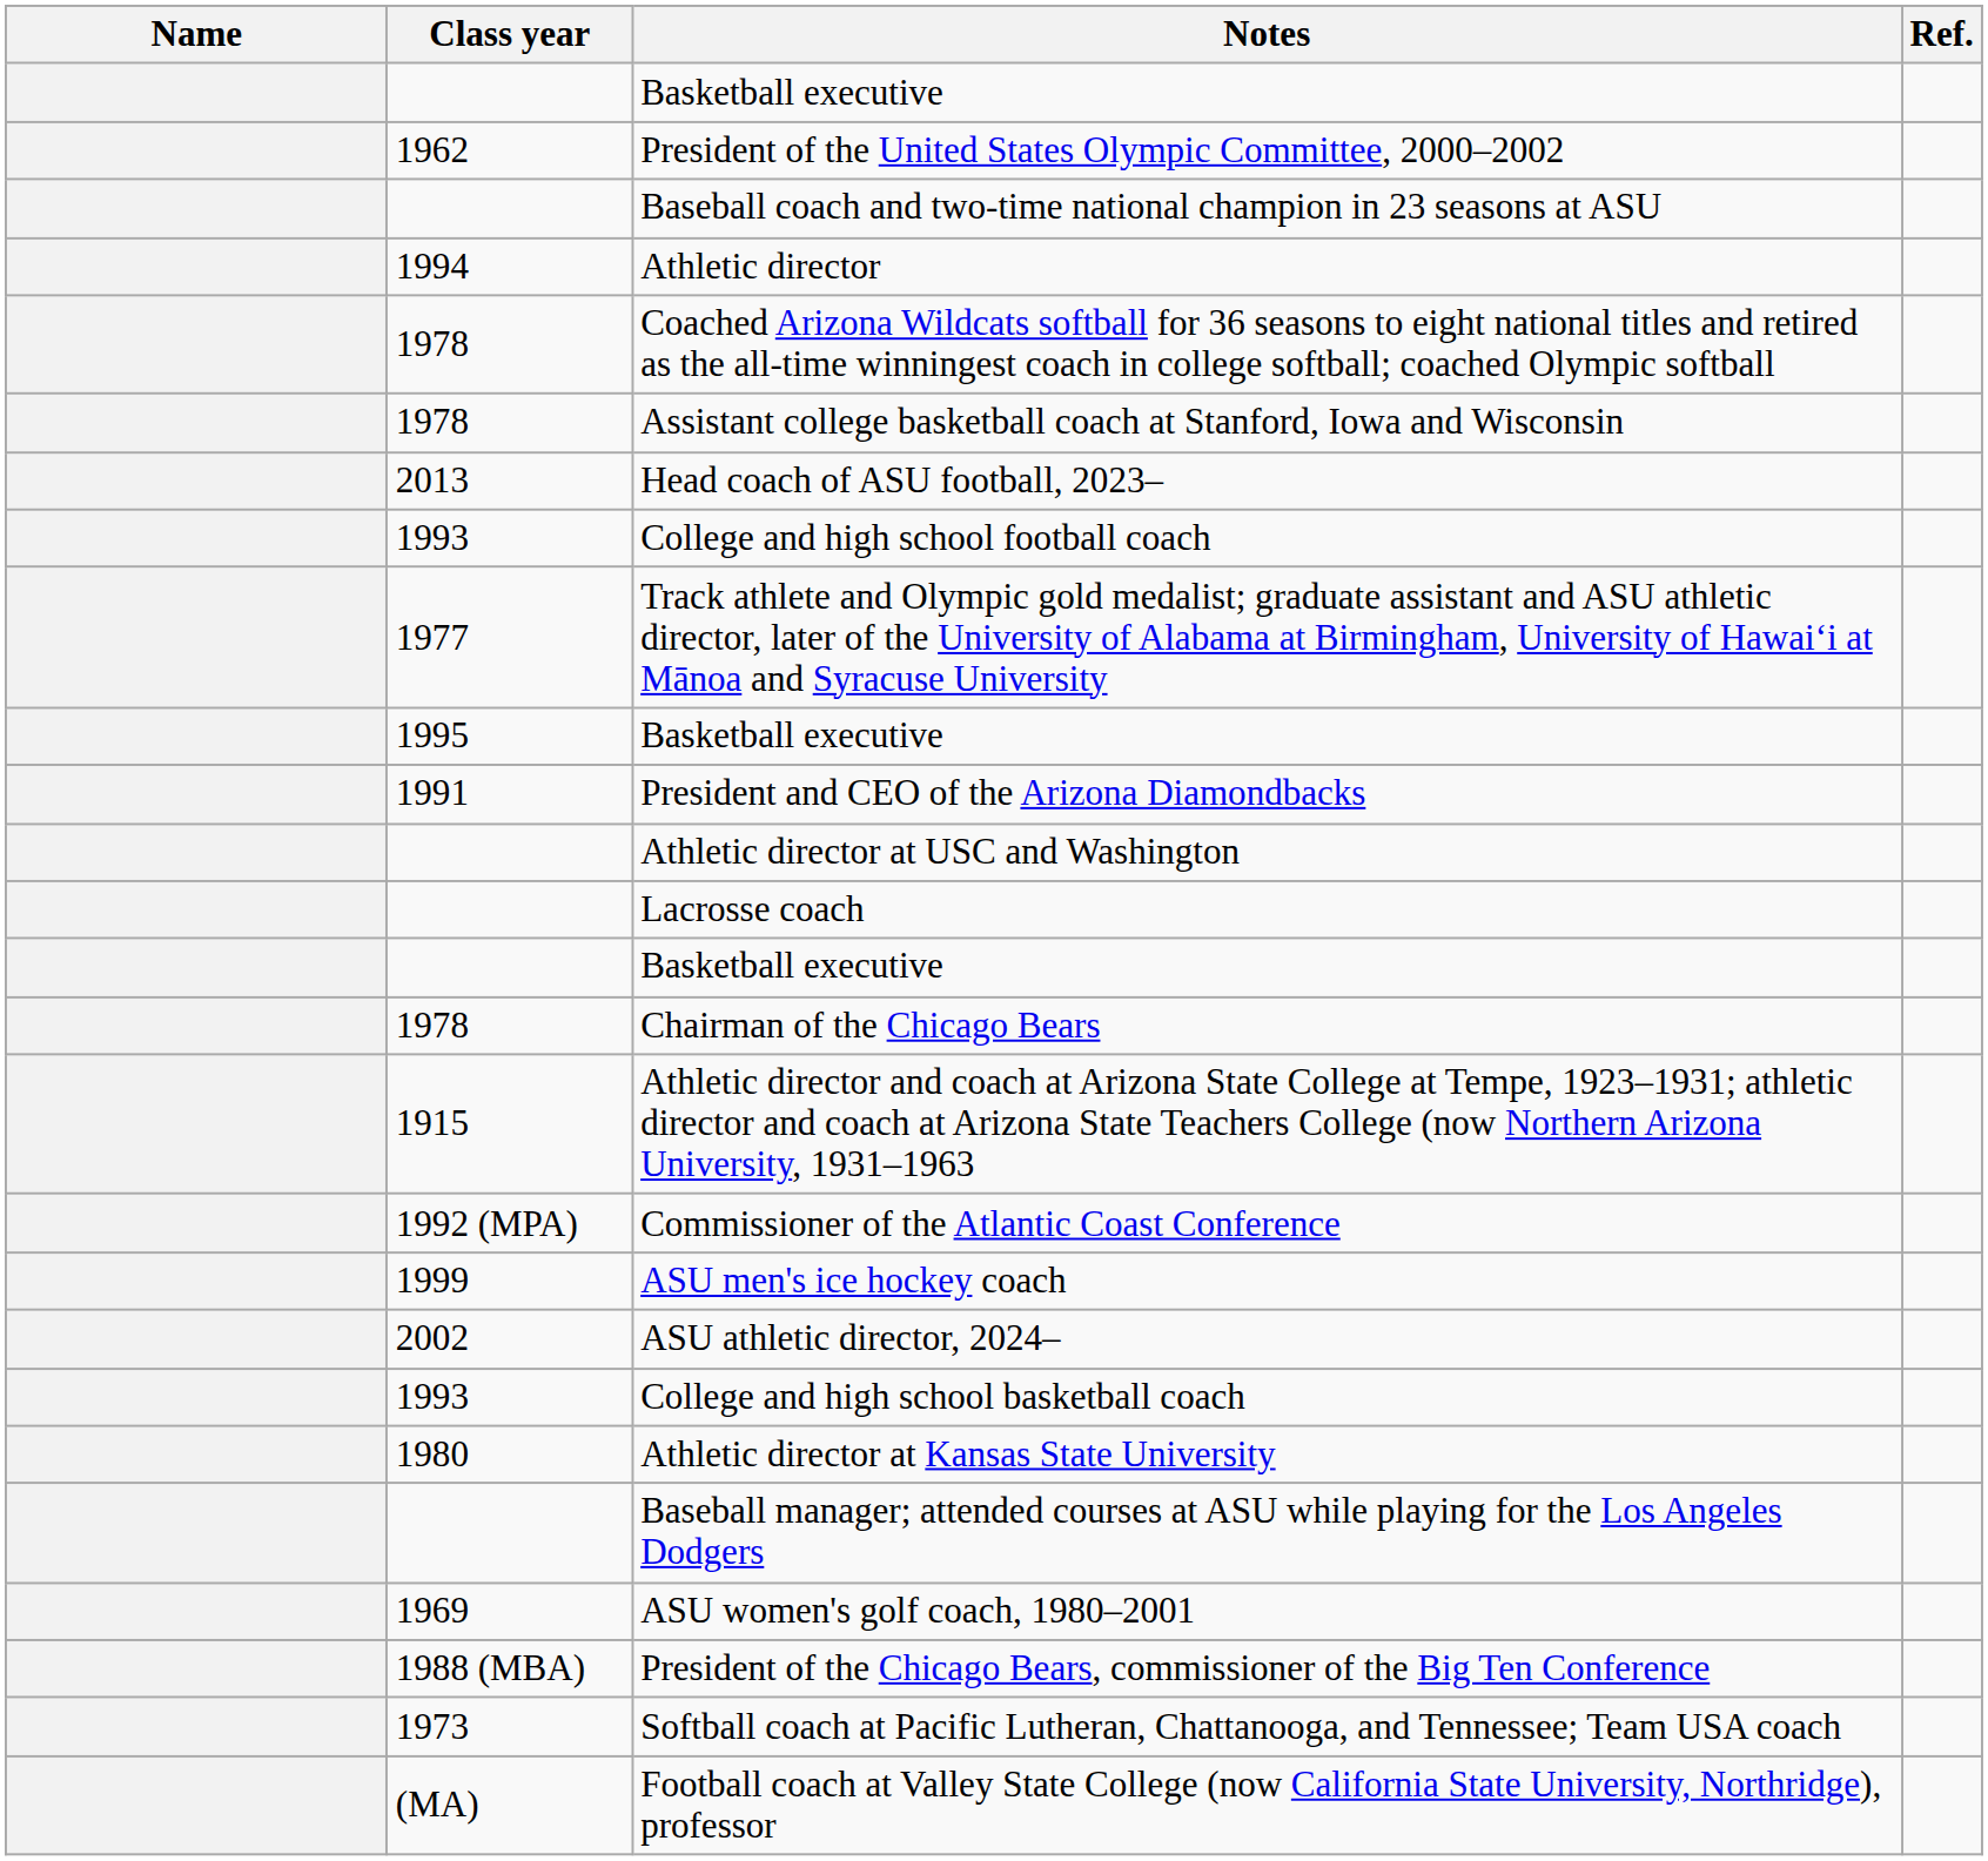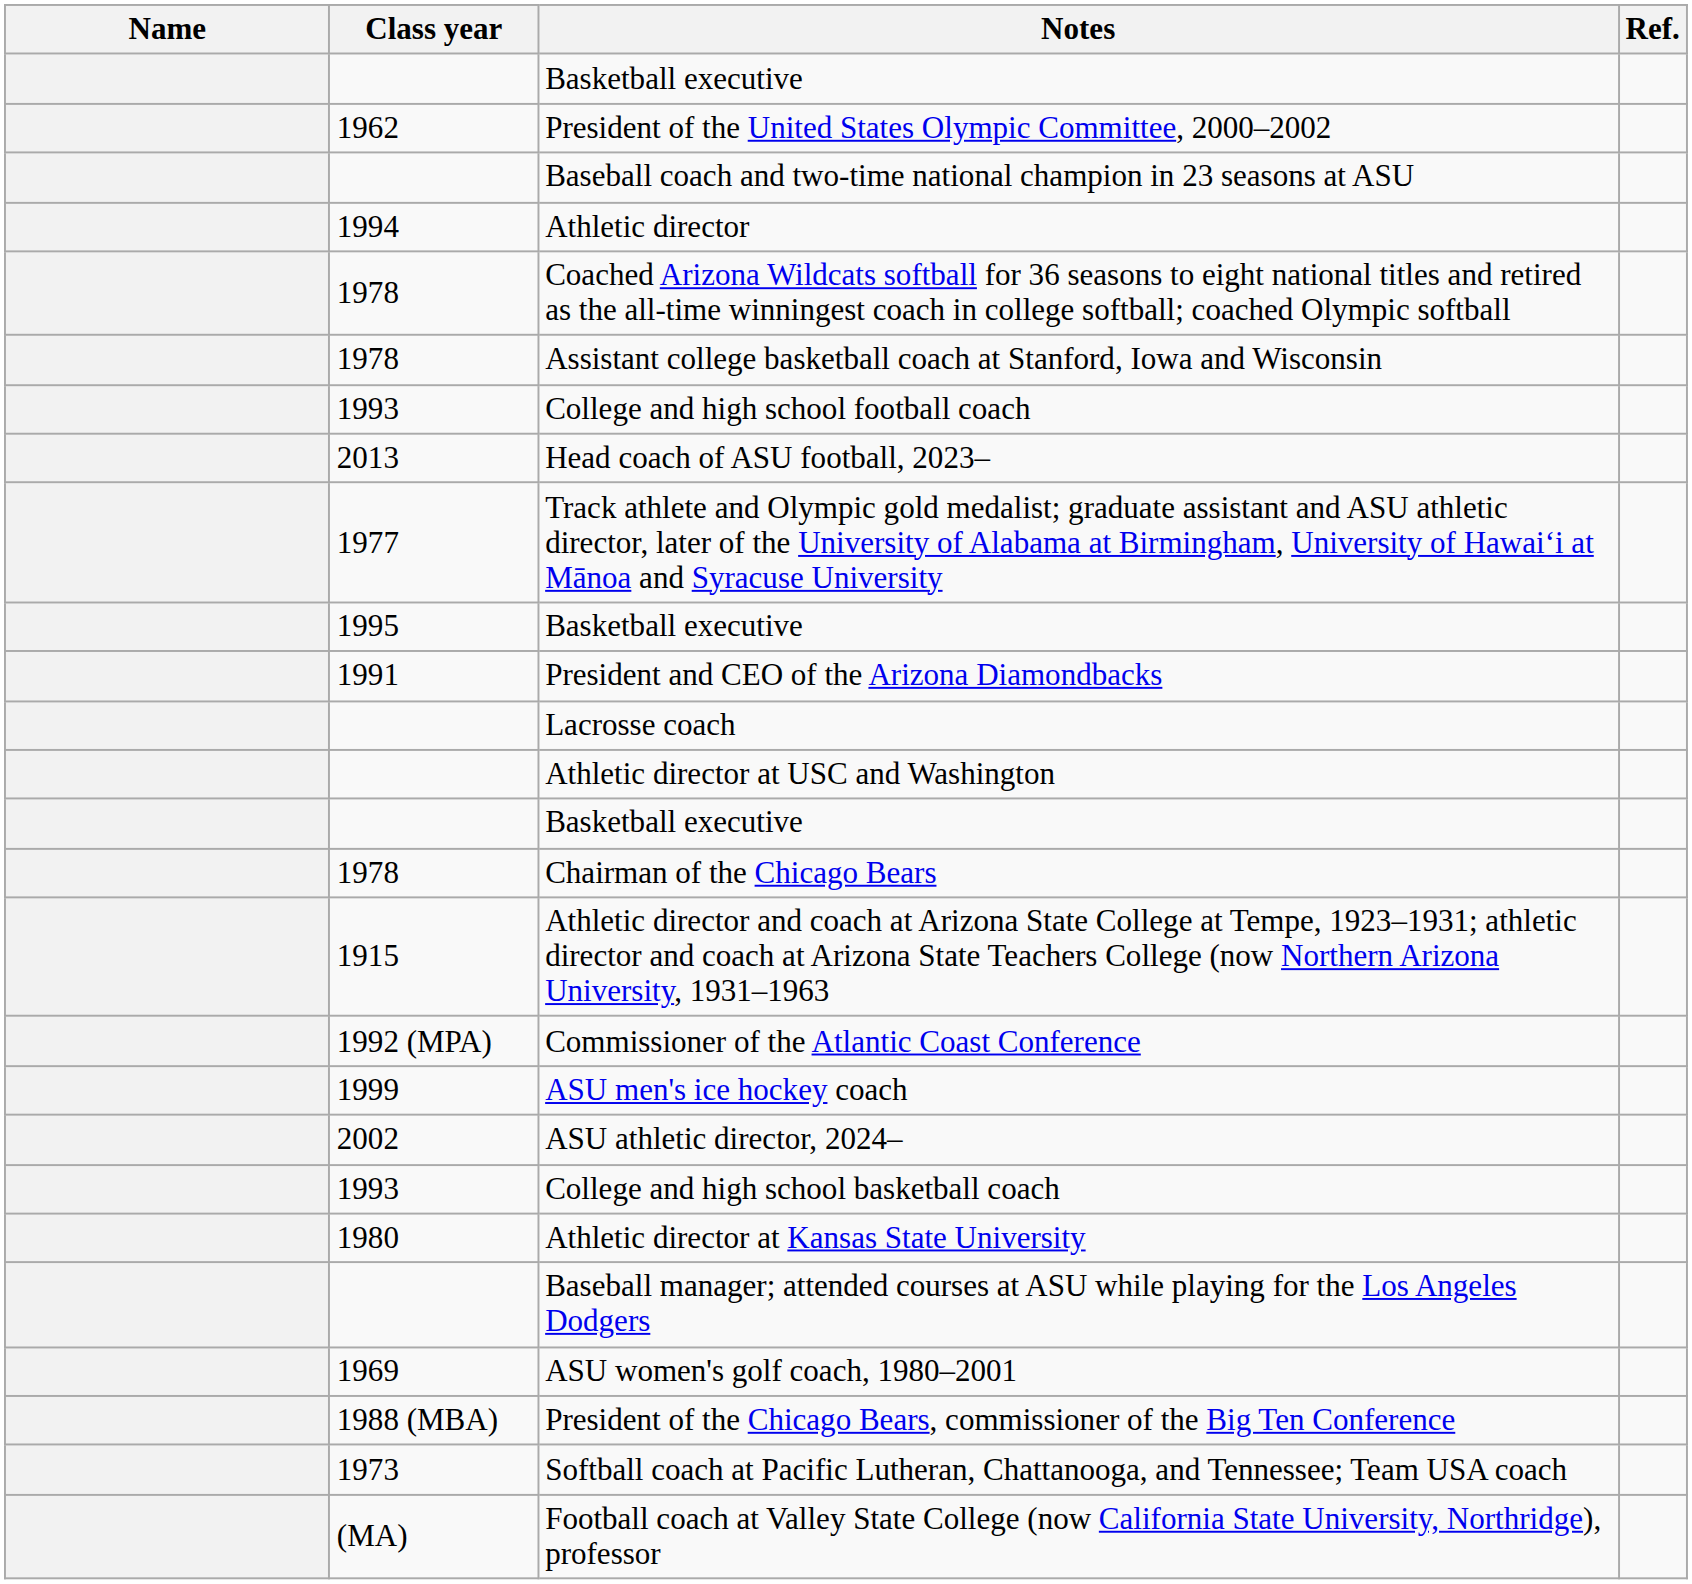rows swapped: College and high school football coach <-> Head coach of ASU football, 2023–
rows swapped: Lacrosse coach <-> Athletic director at USC and Washington
